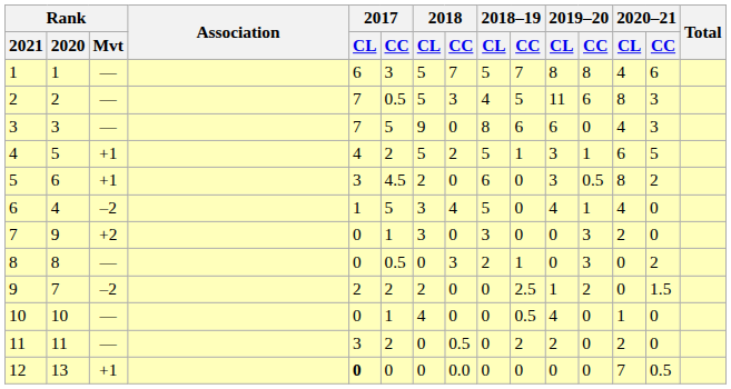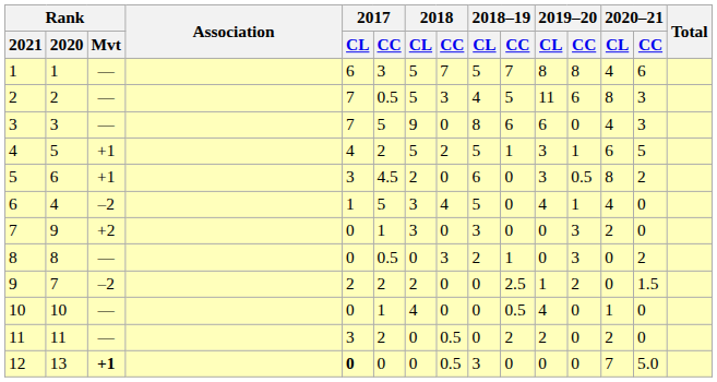12 | Rank / Mvt: normal -> bold
12 | 2018 / CC: 0.0 -> 0.5
12 | 2018–19 / CL: 0 -> 3
12 | 2020–21 / CC: 0.5 -> 5.0
